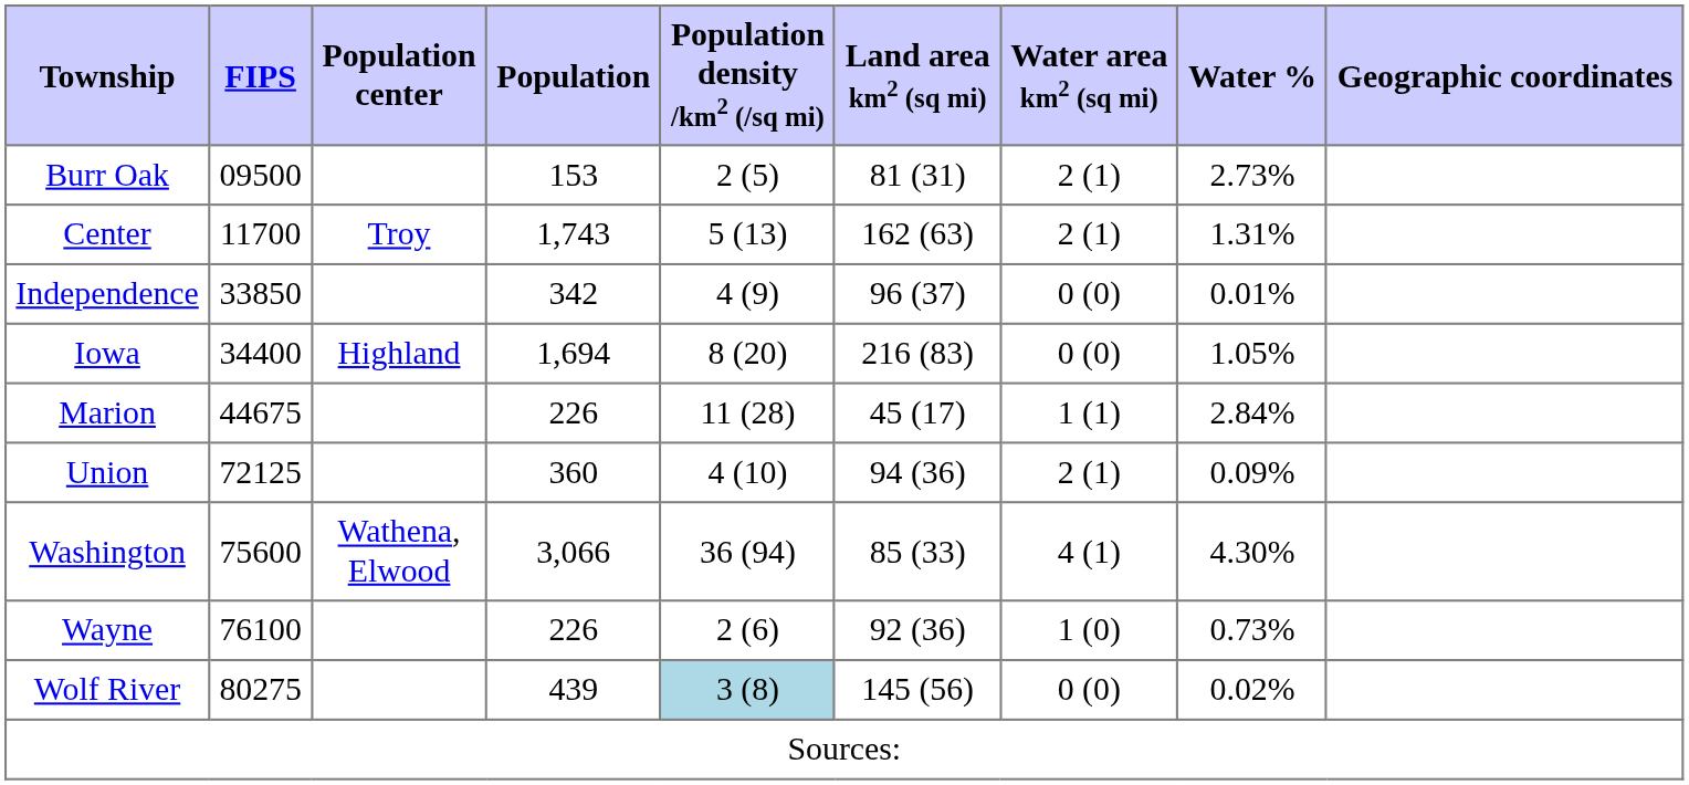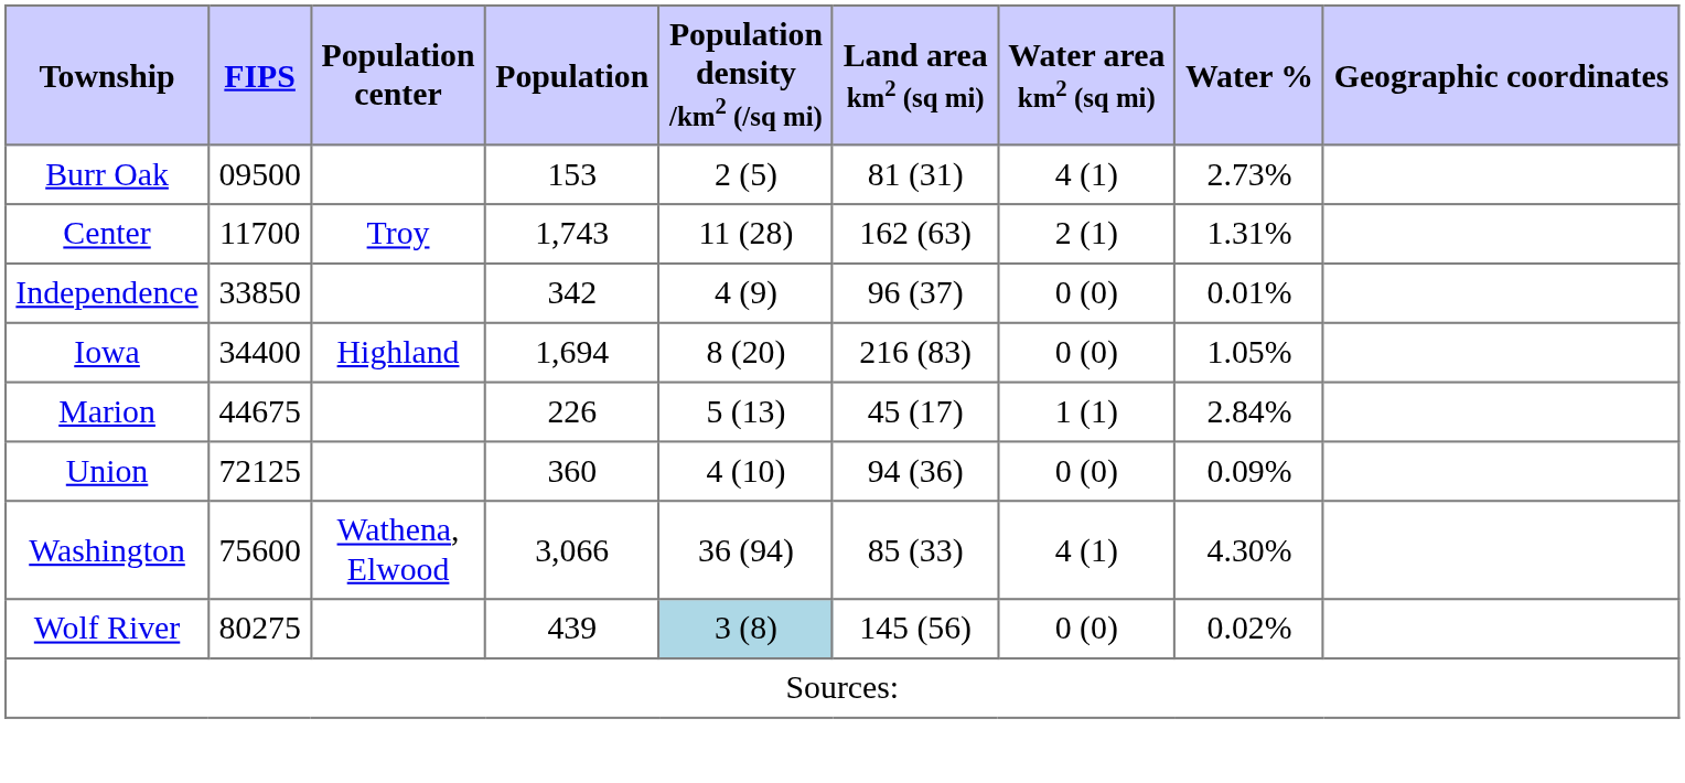Burr Oak | Water area km2 (sq mi): 2 (1) -> 4 (1)
Center | Population density /km2 (/sq mi): 5 (13) -> 11 (28)
Marion | Population density /km2 (/sq mi): 11 (28) -> 5 (13)
Union | Water area km2 (sq mi): 2 (1) -> 0 (0)
- row: Wayne | 76100 | 226 | 2 (6) | 92 (36) | 1 (0) | 0.73%
